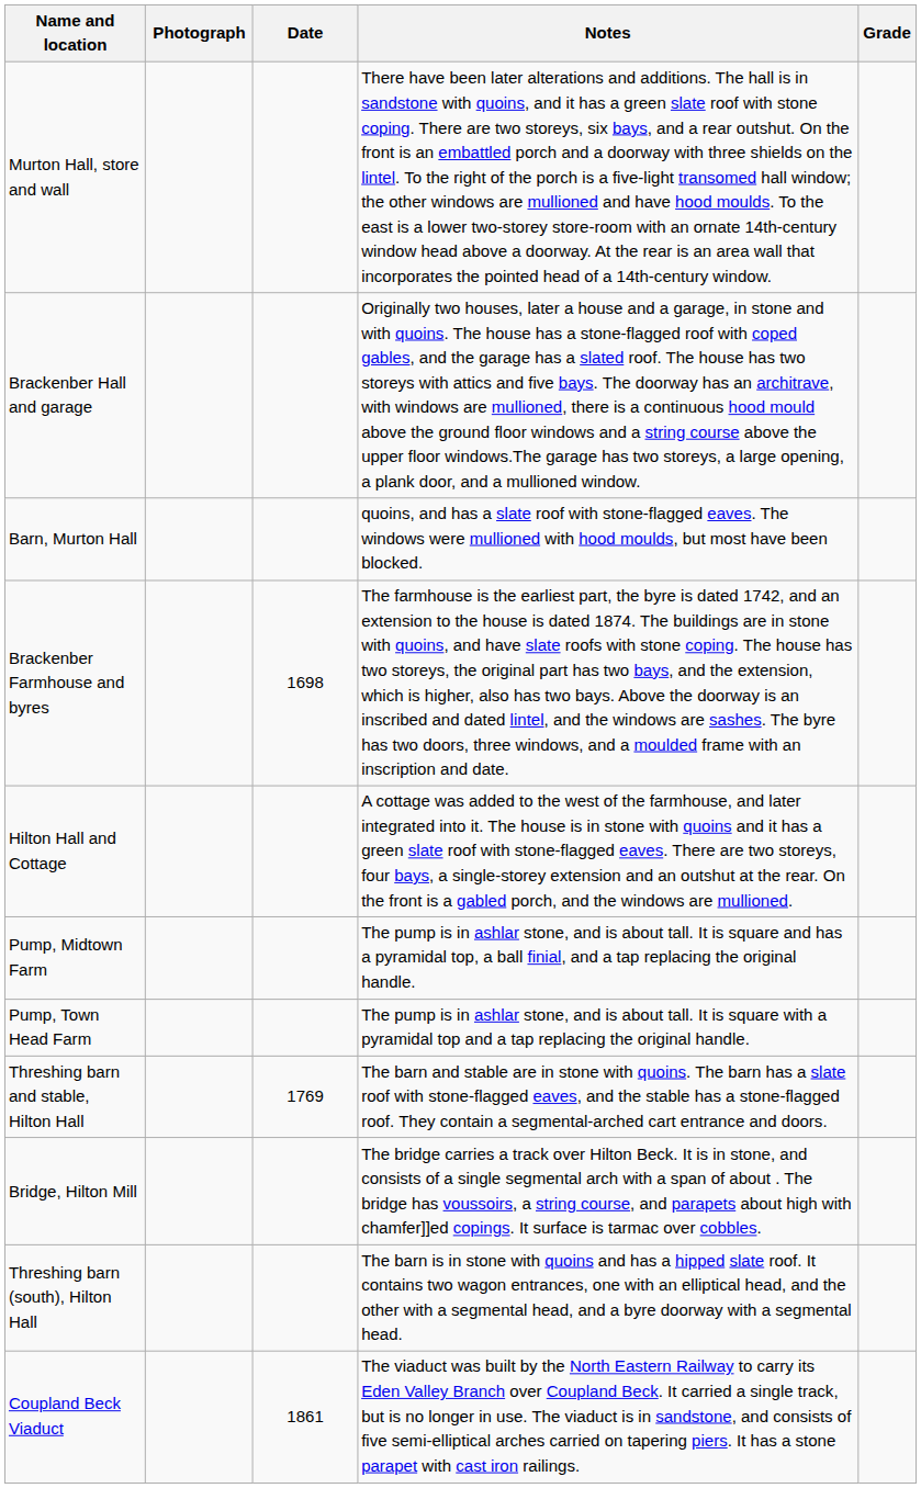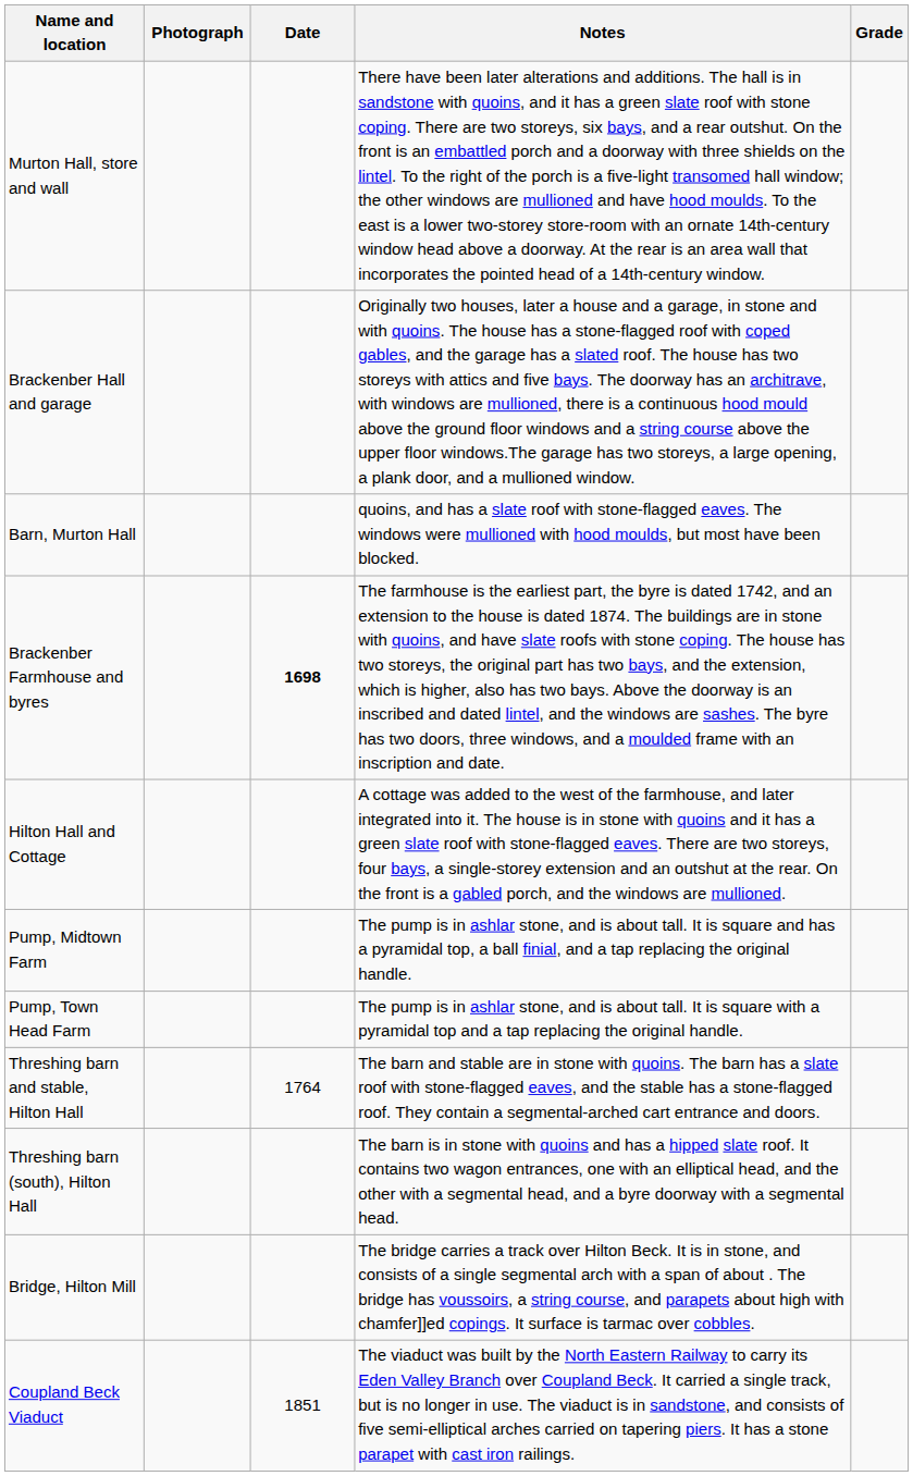Brackenber Farmhouse and byres | Date: normal -> bold
Threshing barn and stable, Hilton Hall | Date: 1769 -> 1764
rows swapped: Bridge, Hilton Mill <-> Threshing barn (south), Hilton Hall
Coupland Beck Viaduct | Date: 1861 -> 1851
